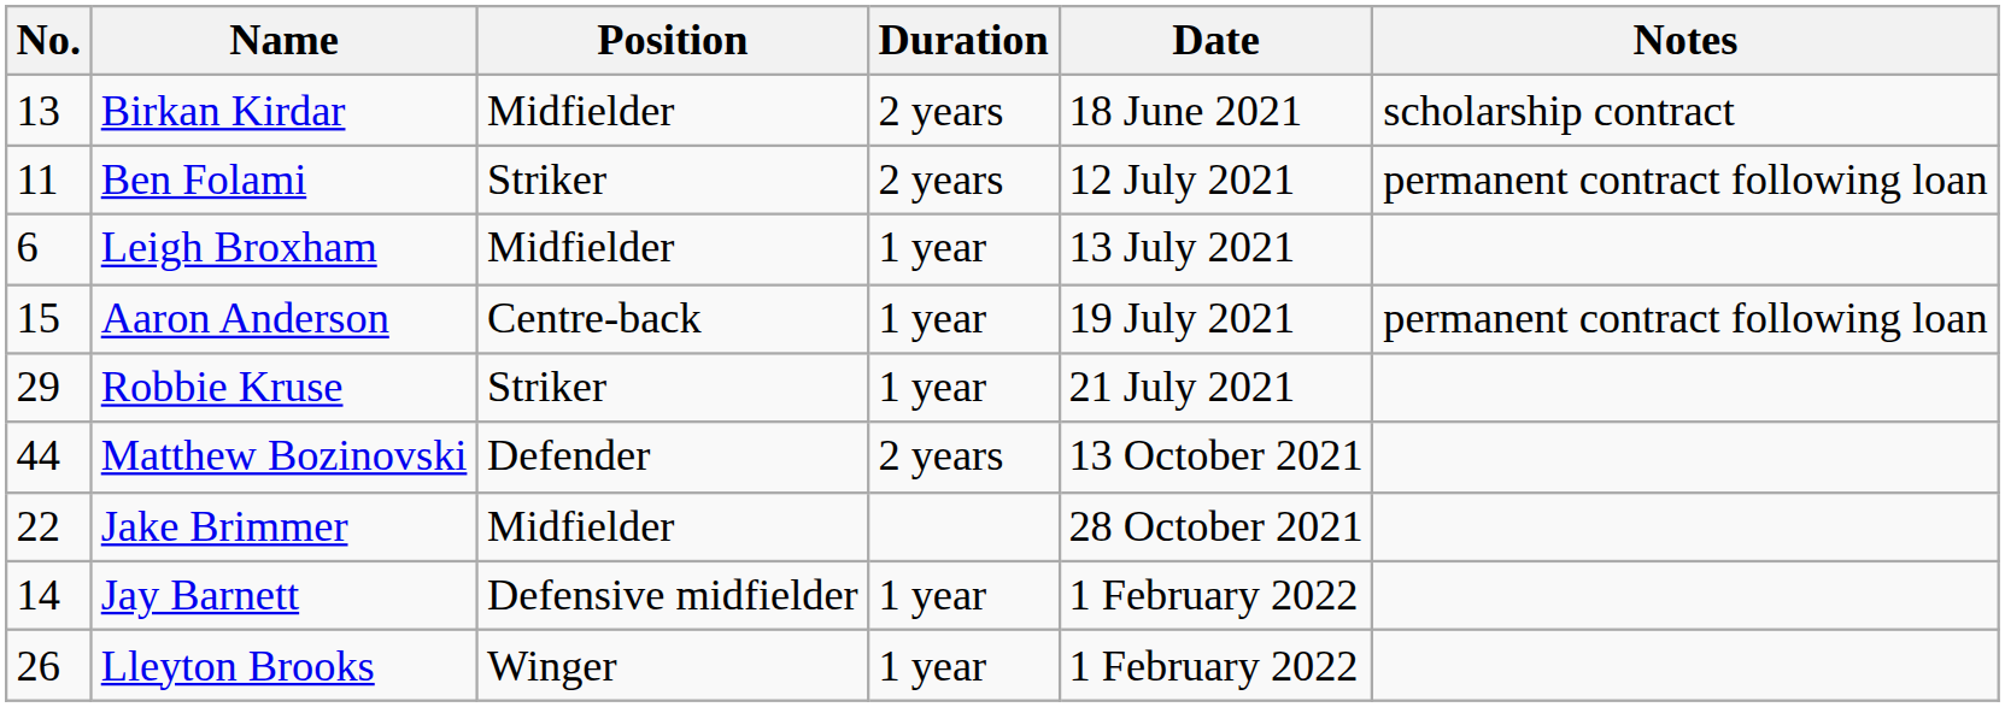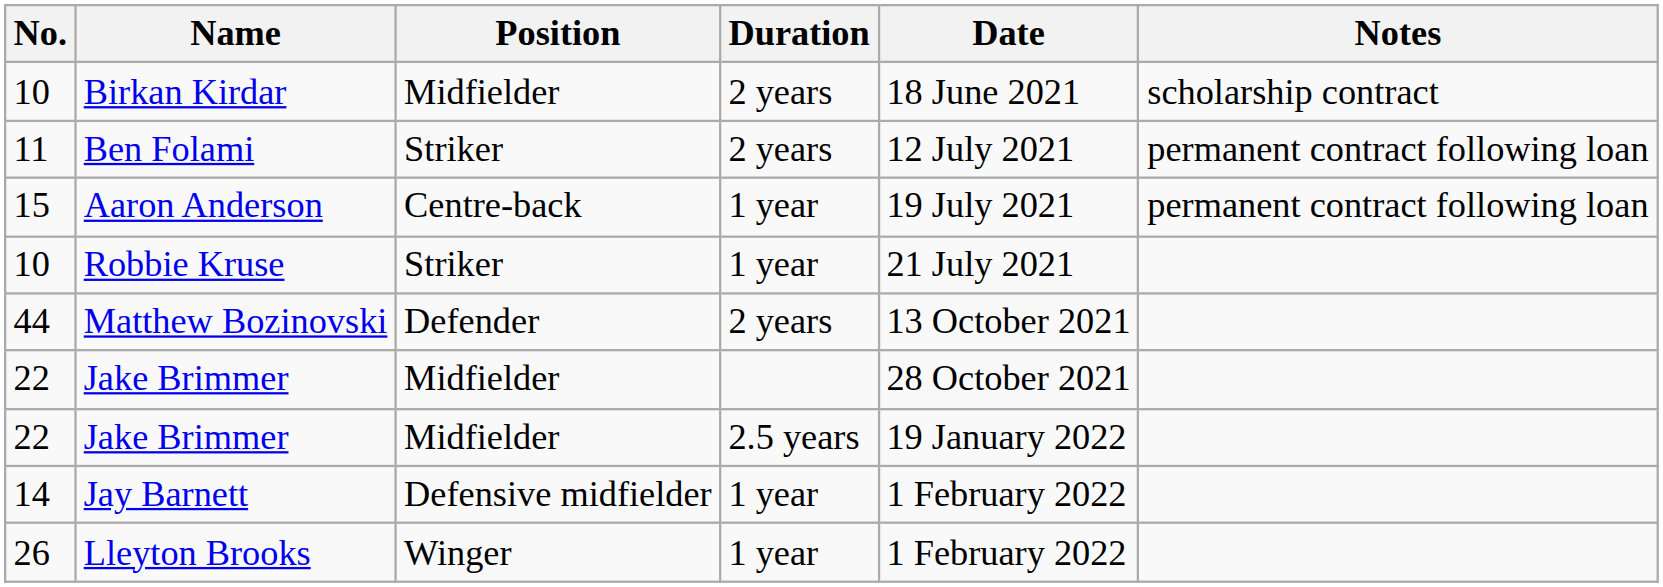Birkan Kirdar | No.: 13 -> 10
- row: 6 | Leigh Broxham | Midfielder | 1 year | 13 July 2021
Robbie Kruse | No.: 29 -> 10
+ row: 22 | Jake Brimmer | Midfielder | 2.5 years | 19 January 2022
